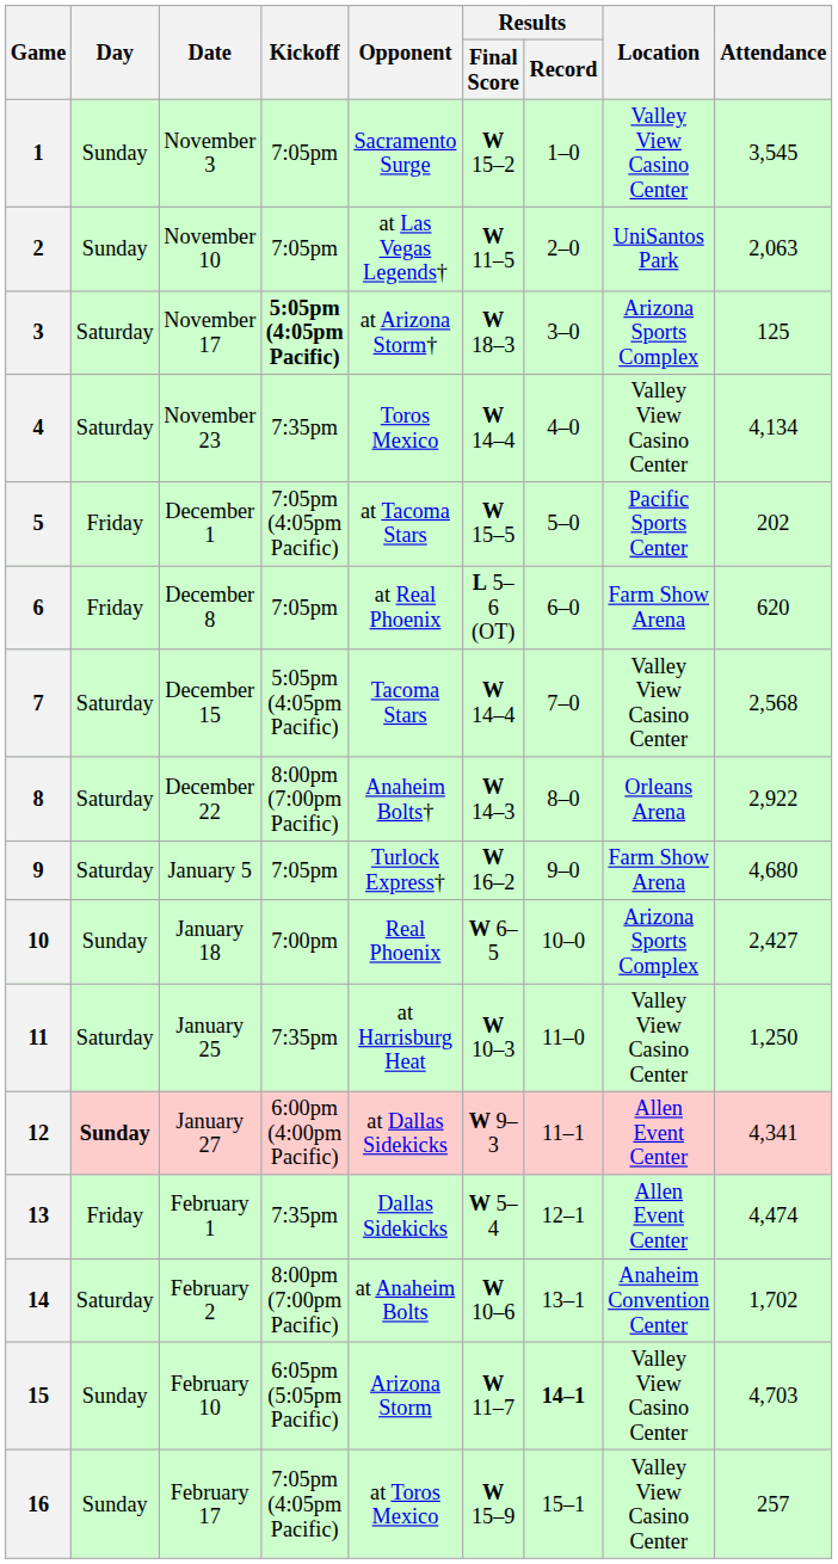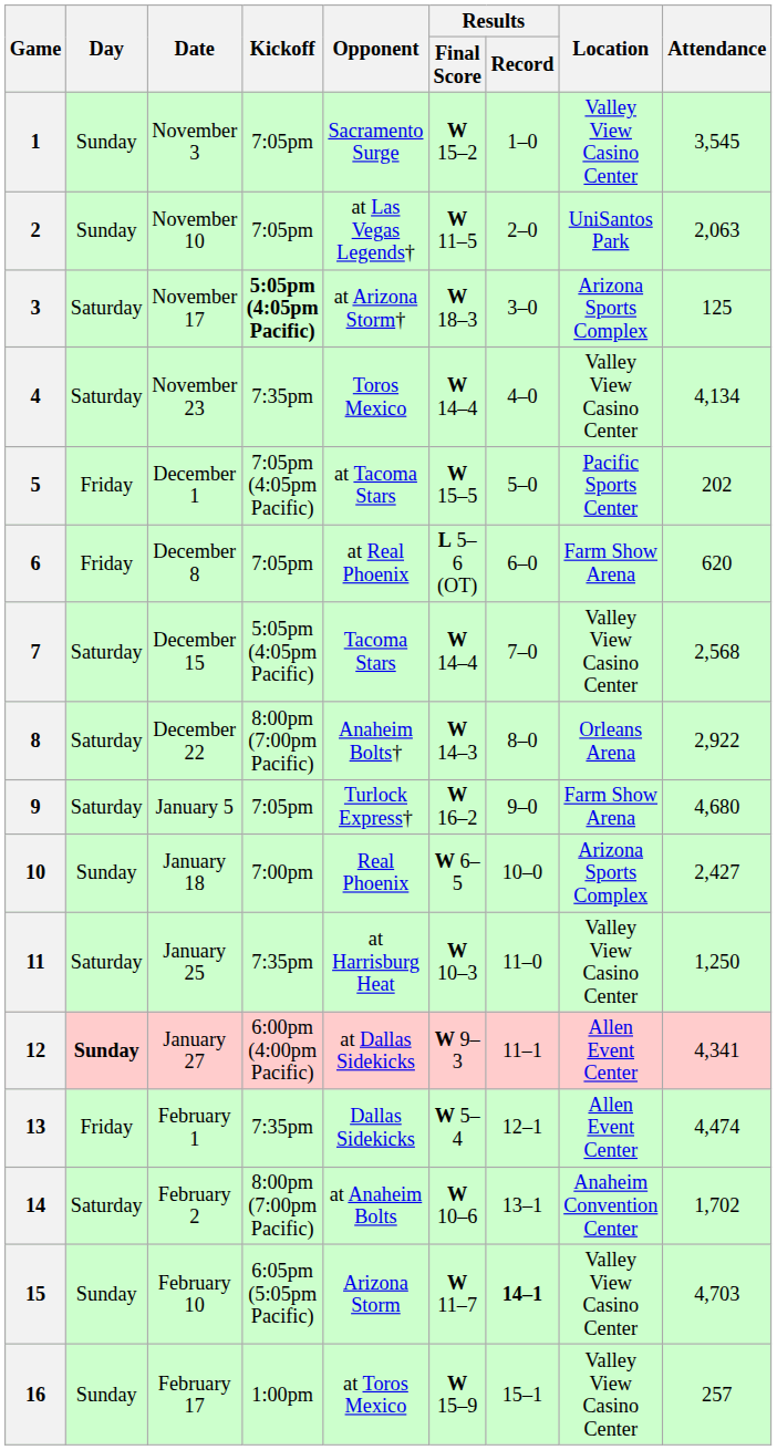16 | Kickoff: 7:05pm (4:05pm Pacific) -> 1:00pm
